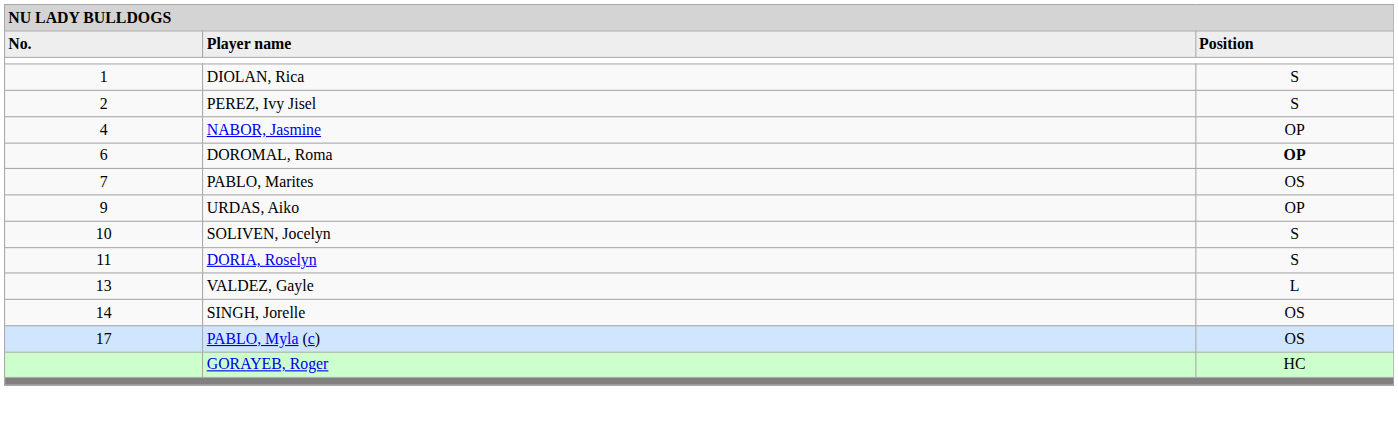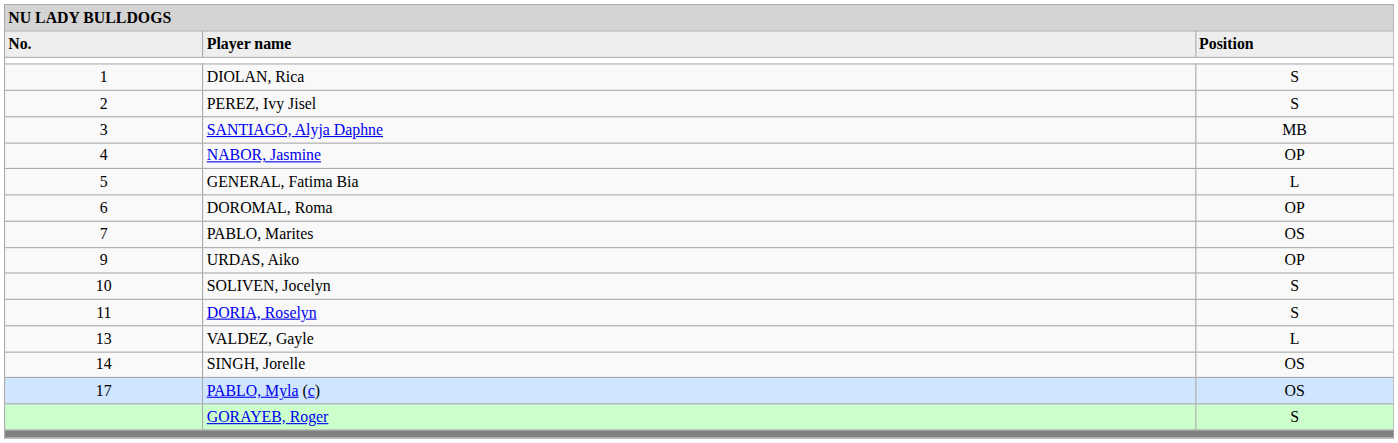+ row: 3 | SANTIAGO, Alyja Daphne | MB
+ row: 5 | GENERAL, Fatima Bia | L
DOROMAL, Roma | column 3: bold -> normal
GORAYEB, Roger | column 3: HC -> S
